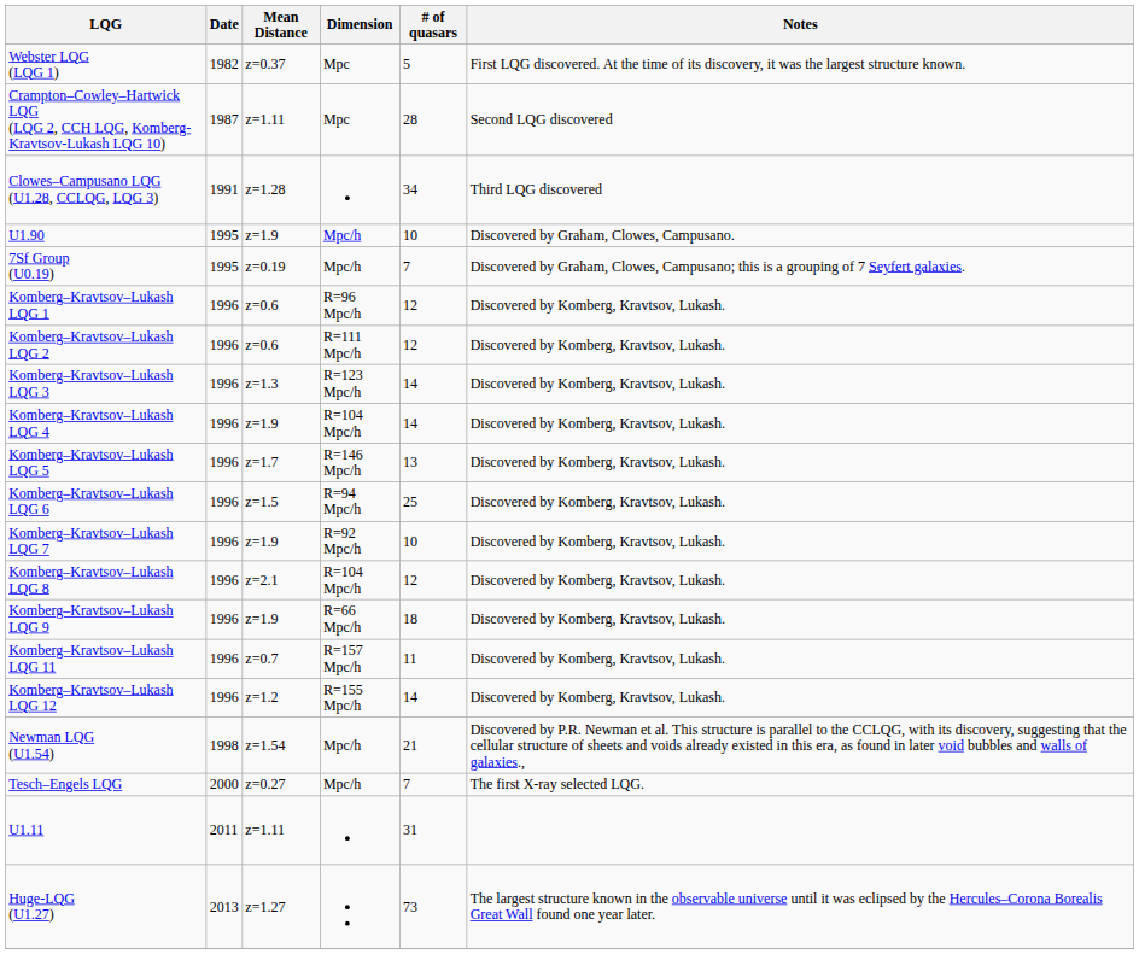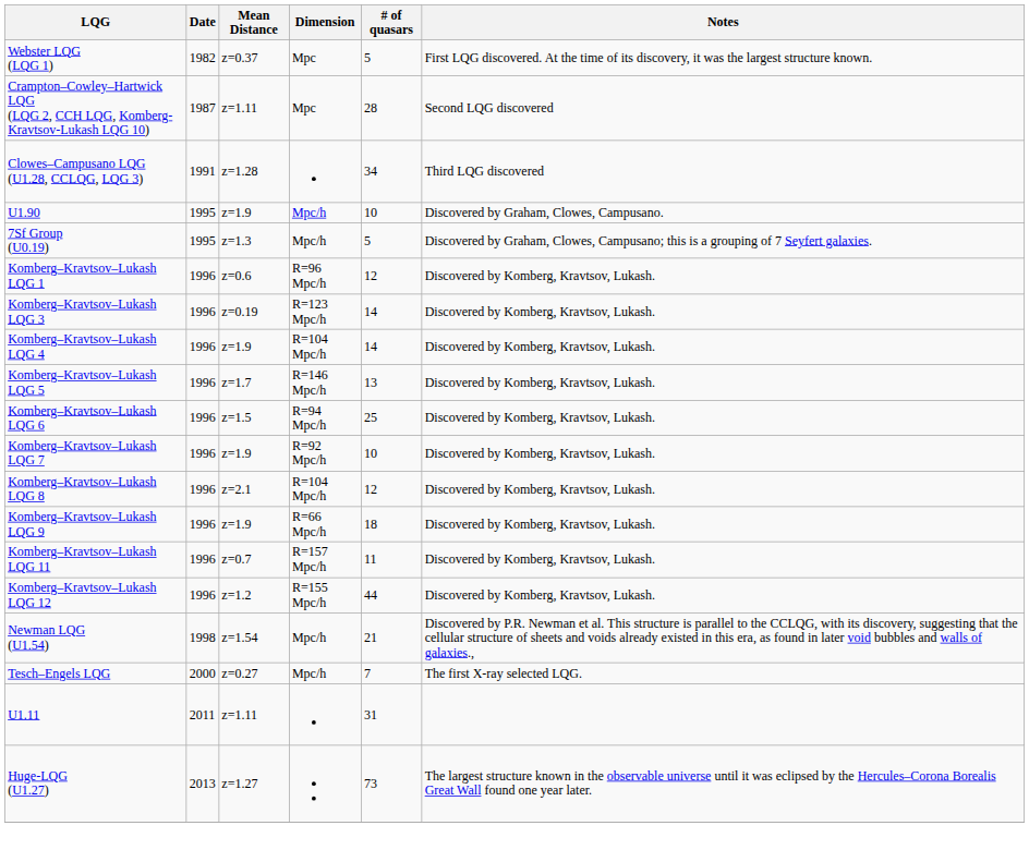7Sf Group (U0.19) | Mean Distance: z=0.19 -> z=1.3
7Sf Group (U0.19) | # of quasars: 7 -> 5
- row: Komberg–Kravtsov–Lukash LQG 2 | 1996 | z=0.6 | R=111 Mpc/h | 12 | Discovered by Komberg, Kravtsov, Lukash.
Komberg–Kravtsov–Lukash LQG 3 | Mean Distance: z=1.3 -> z=0.19
Komberg–Kravtsov–Lukash LQG 12 | # of quasars: 14 -> 44
